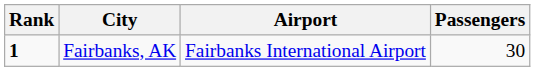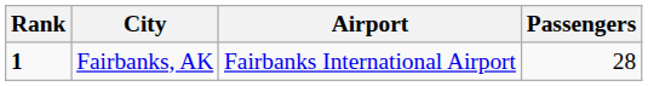Fairbanks, AK | Passengers: 30 -> 28
